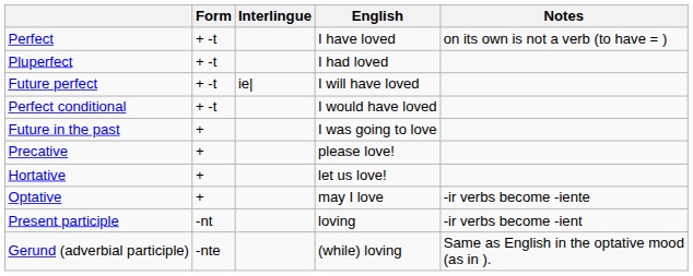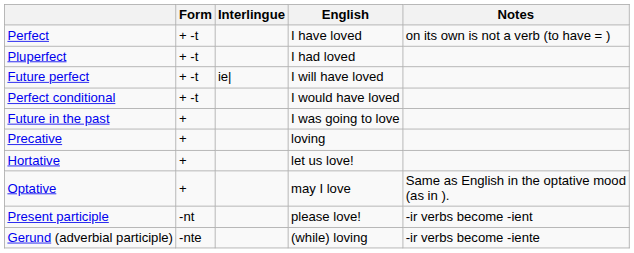Precative | English: please love! -> loving
Optative | Notes: -ir verbs become -iente -> Same as English in the optative mood (as in ).
Present participle | English: loving -> please love!
Gerund (adverbial participle) | Notes: Same as English in the optative mood (as in ). -> -ir verbs become -iente
